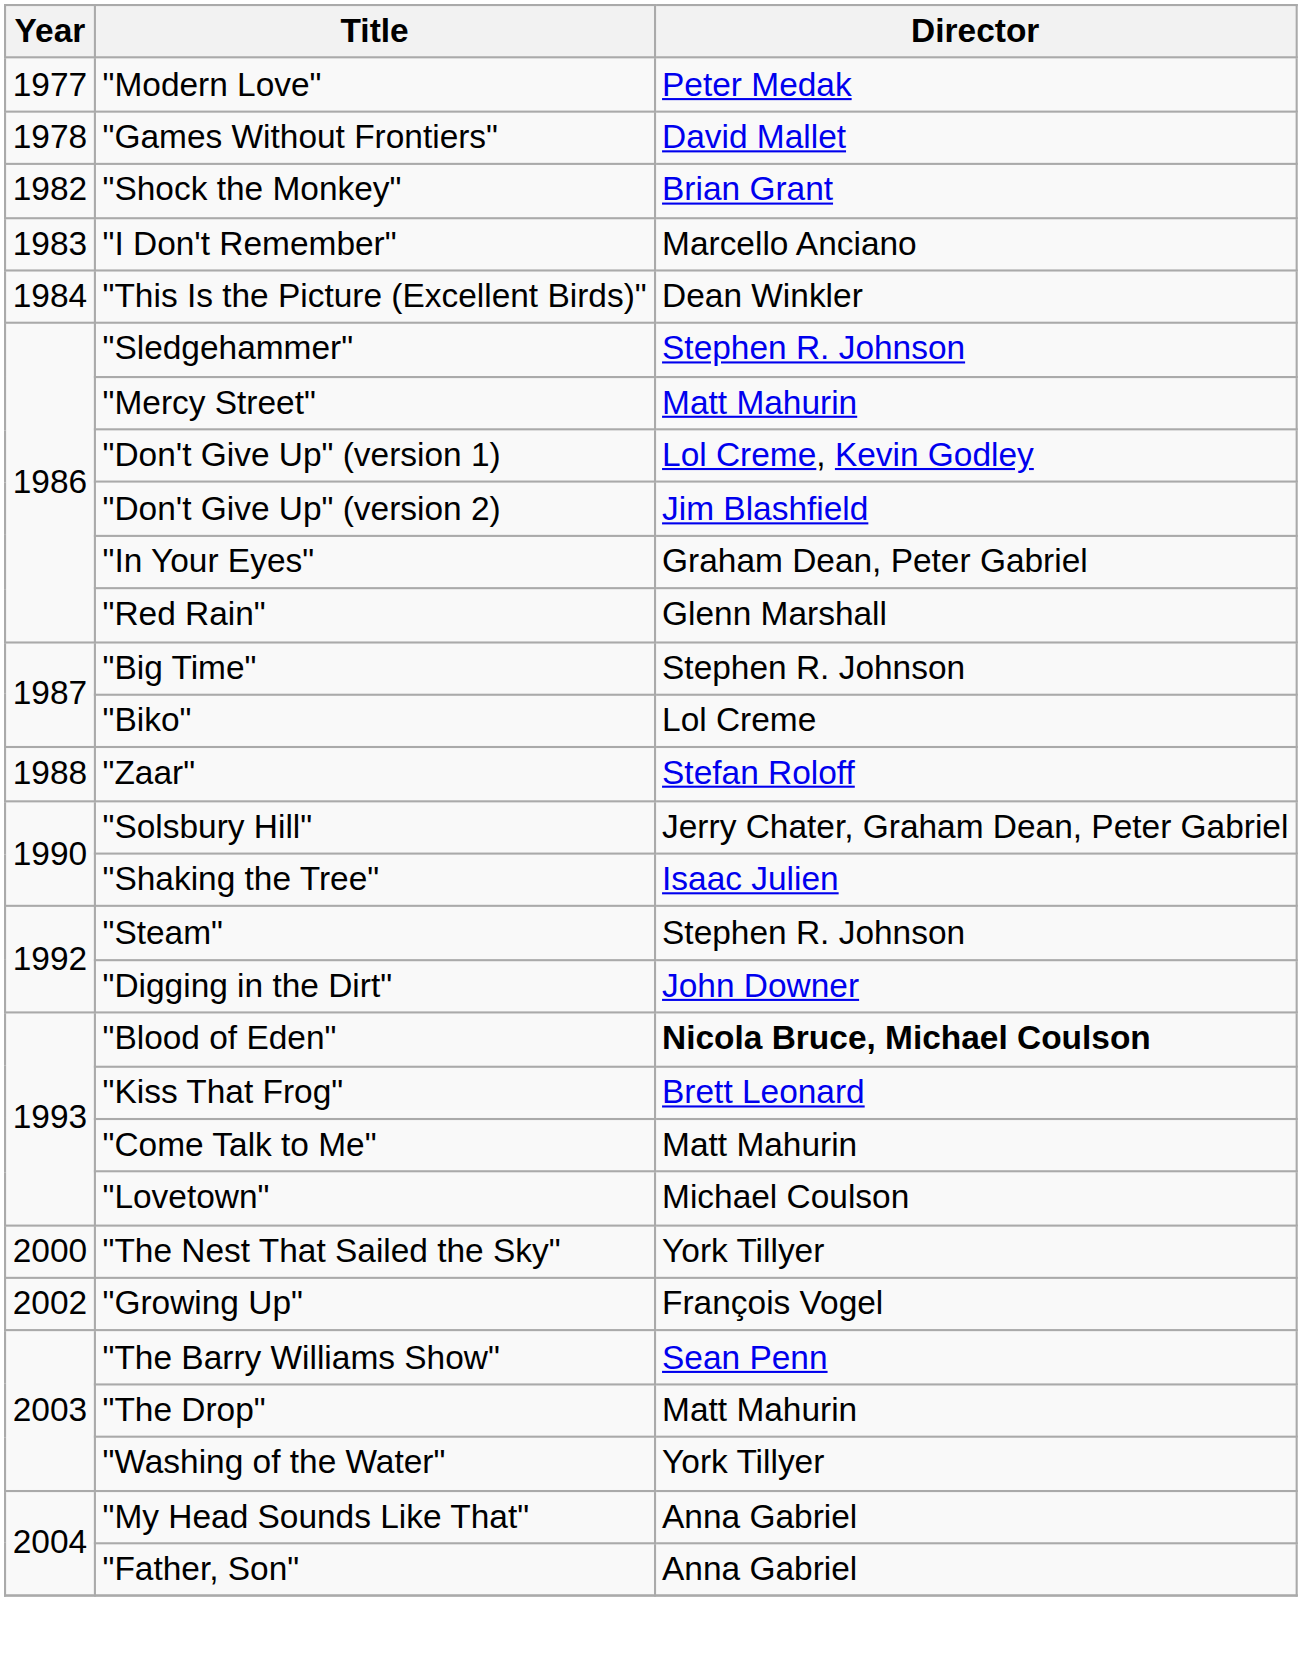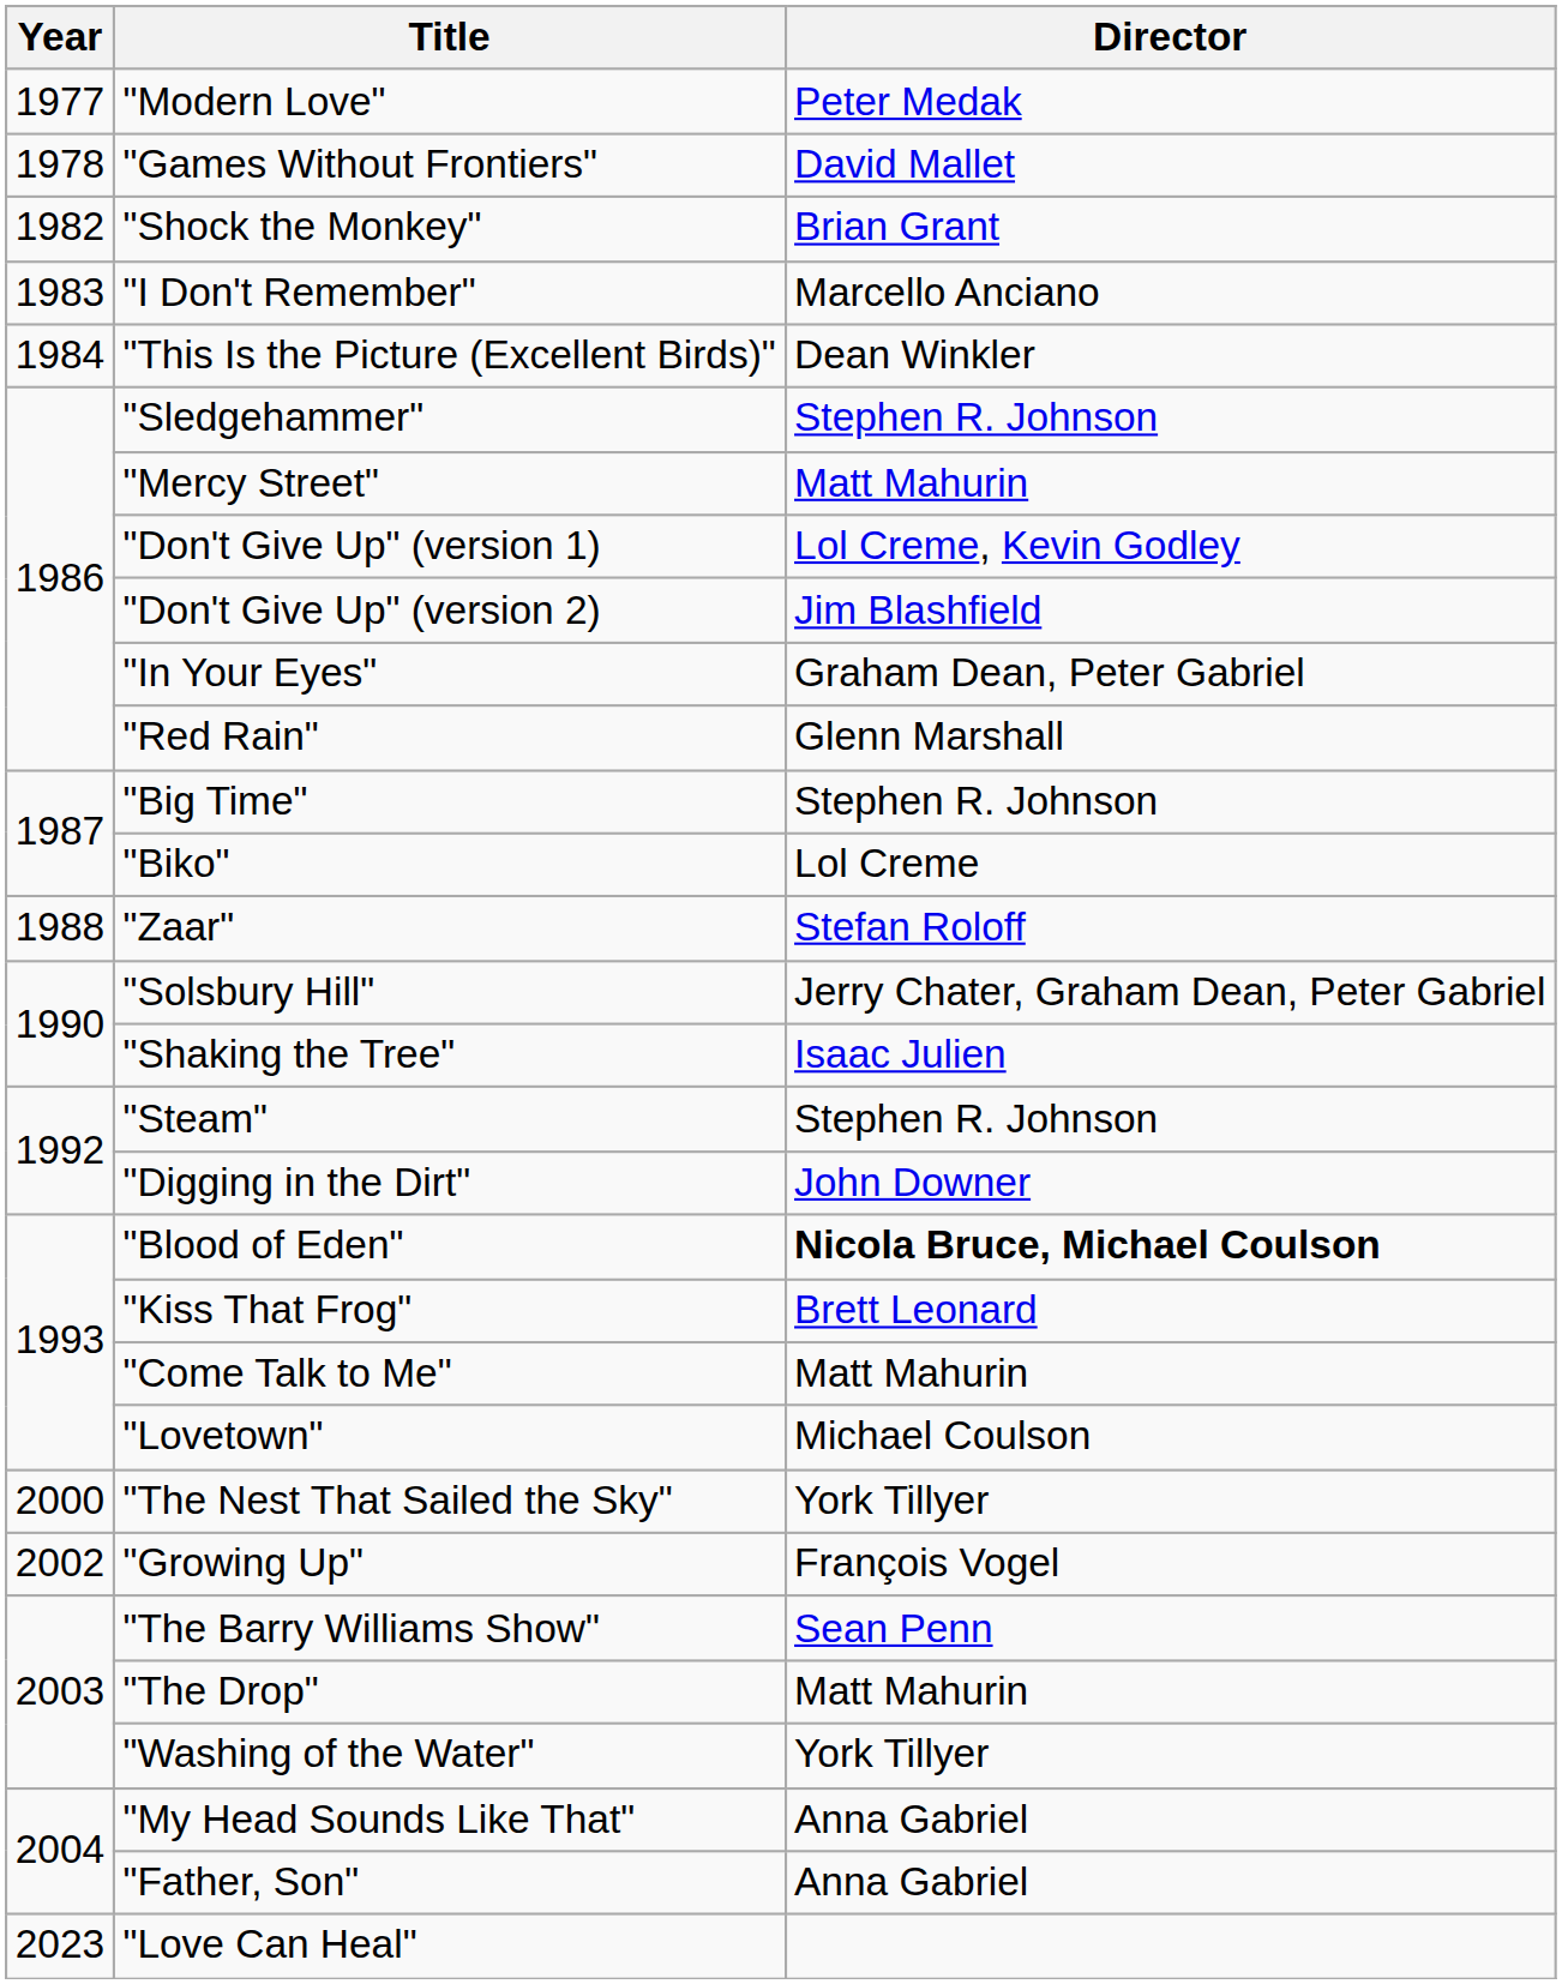+ row: 2023 | "Love Can Heal"
